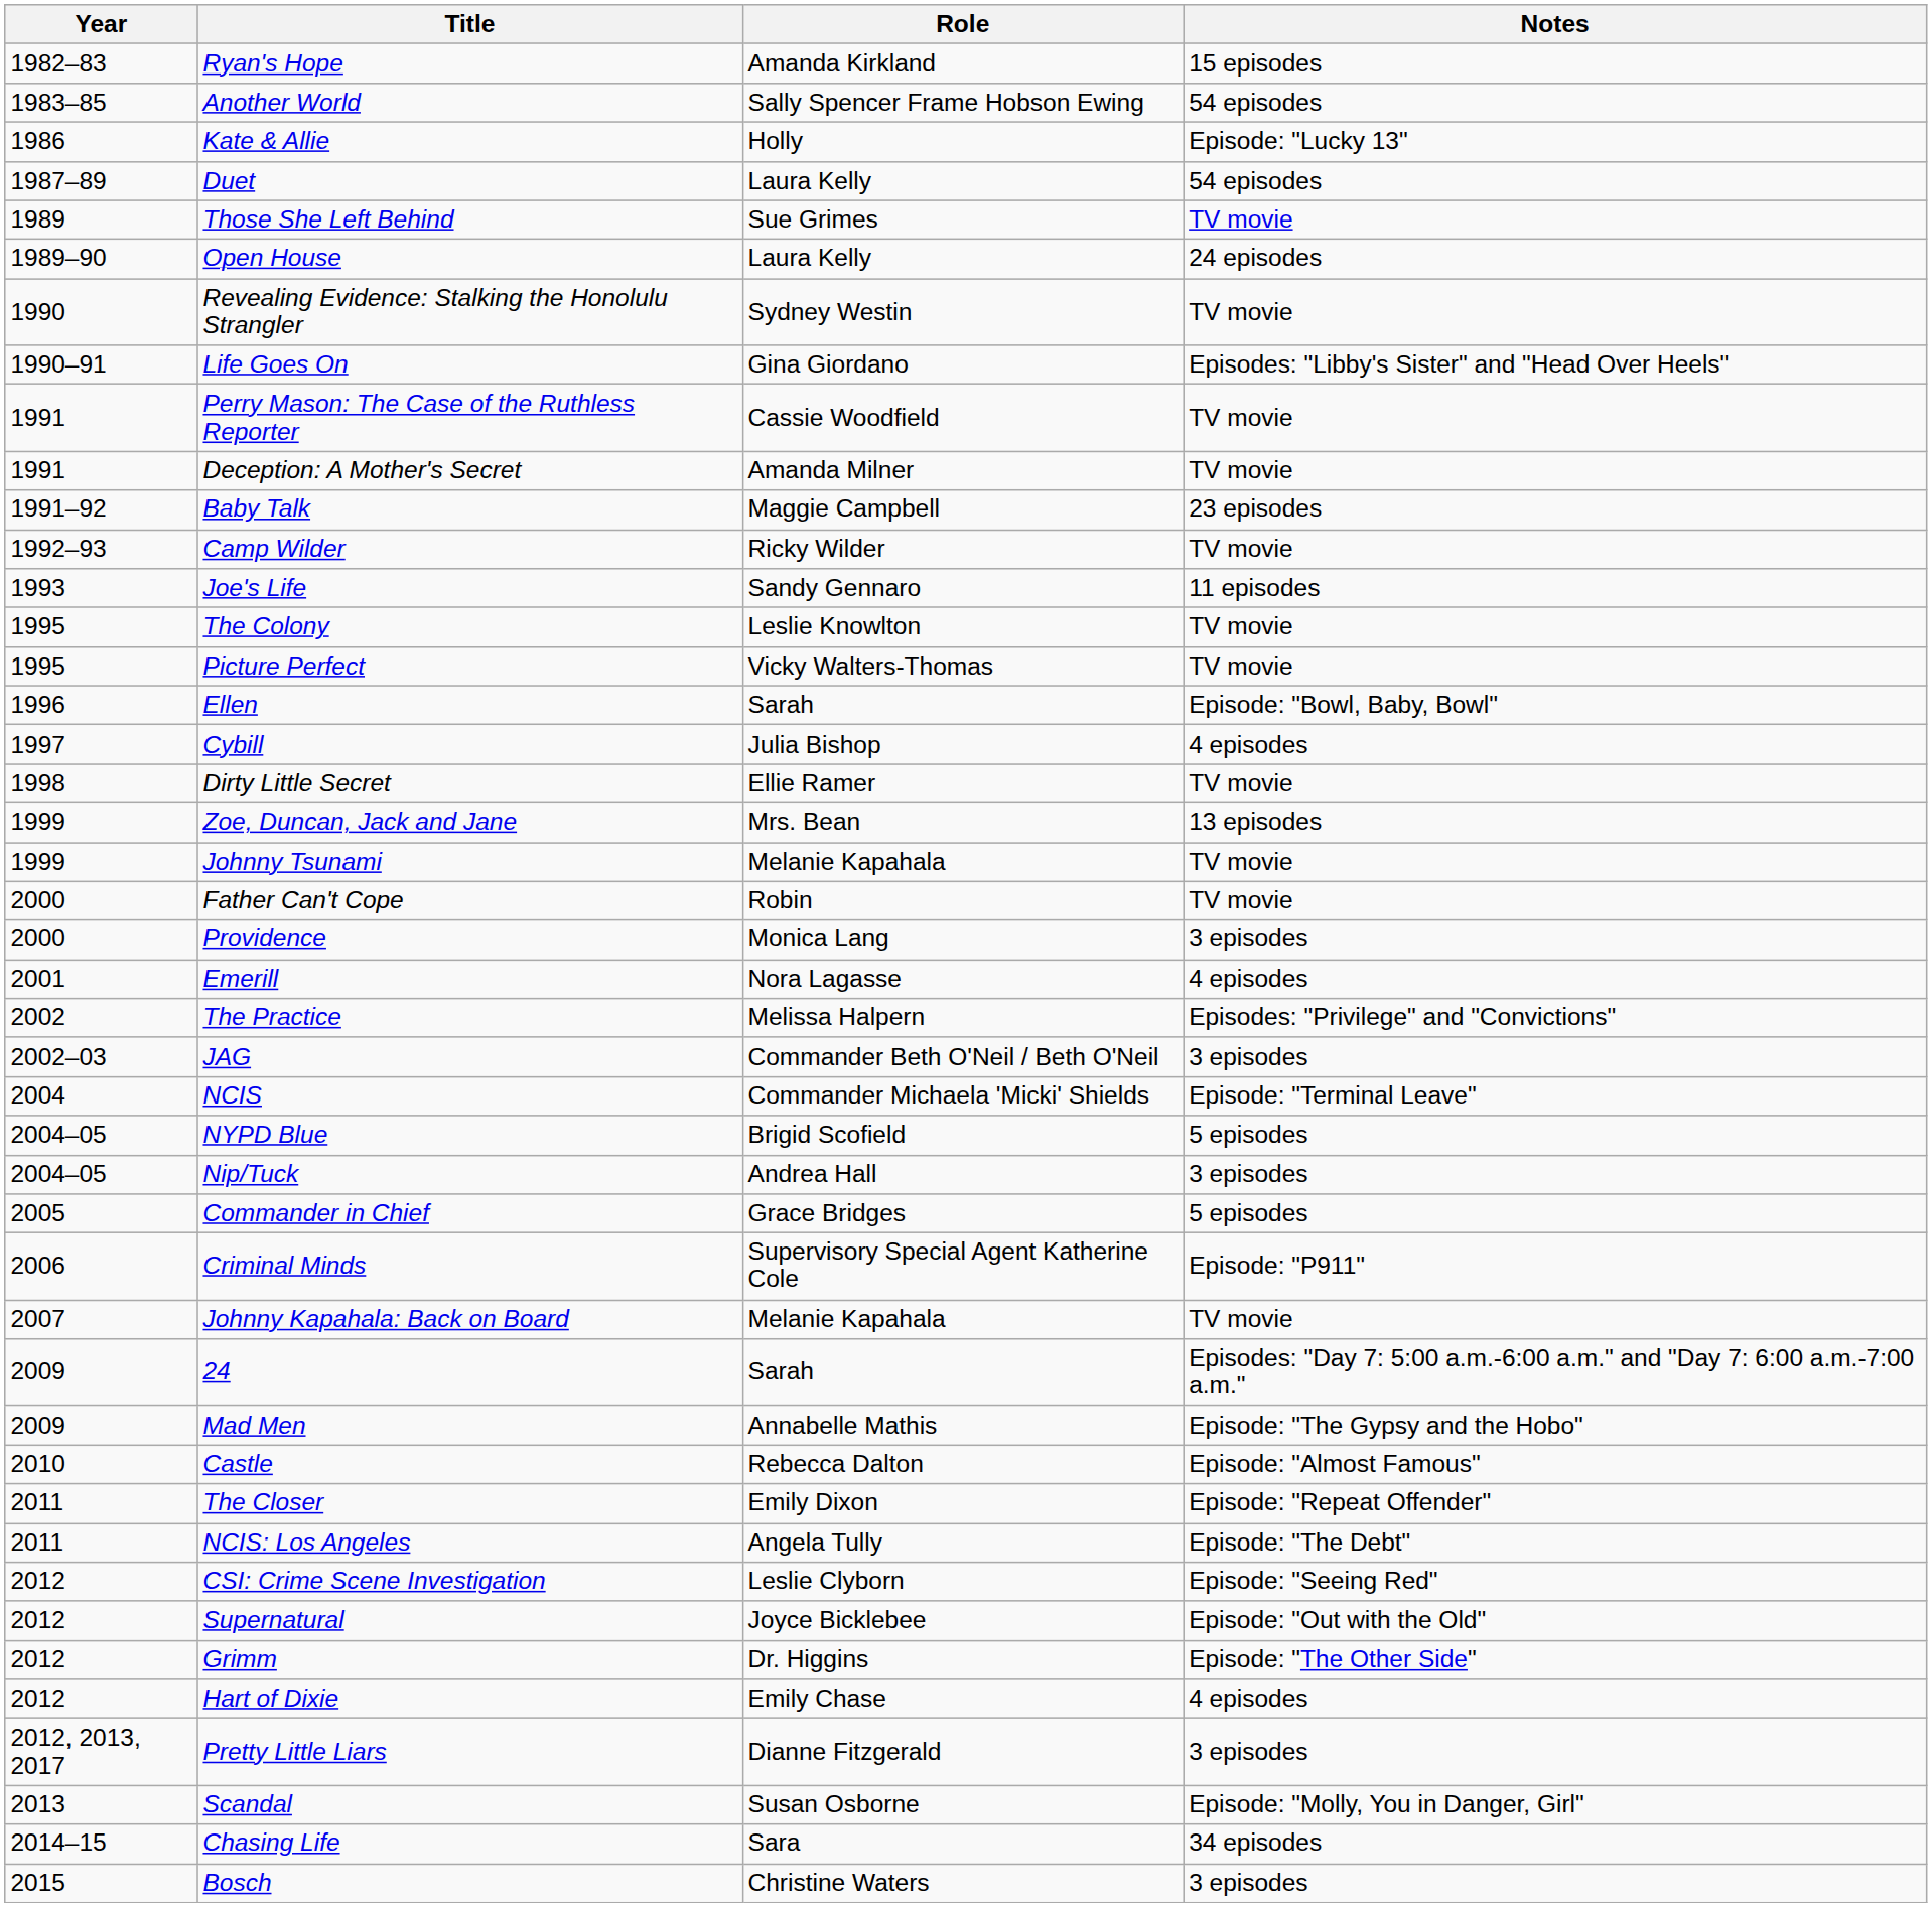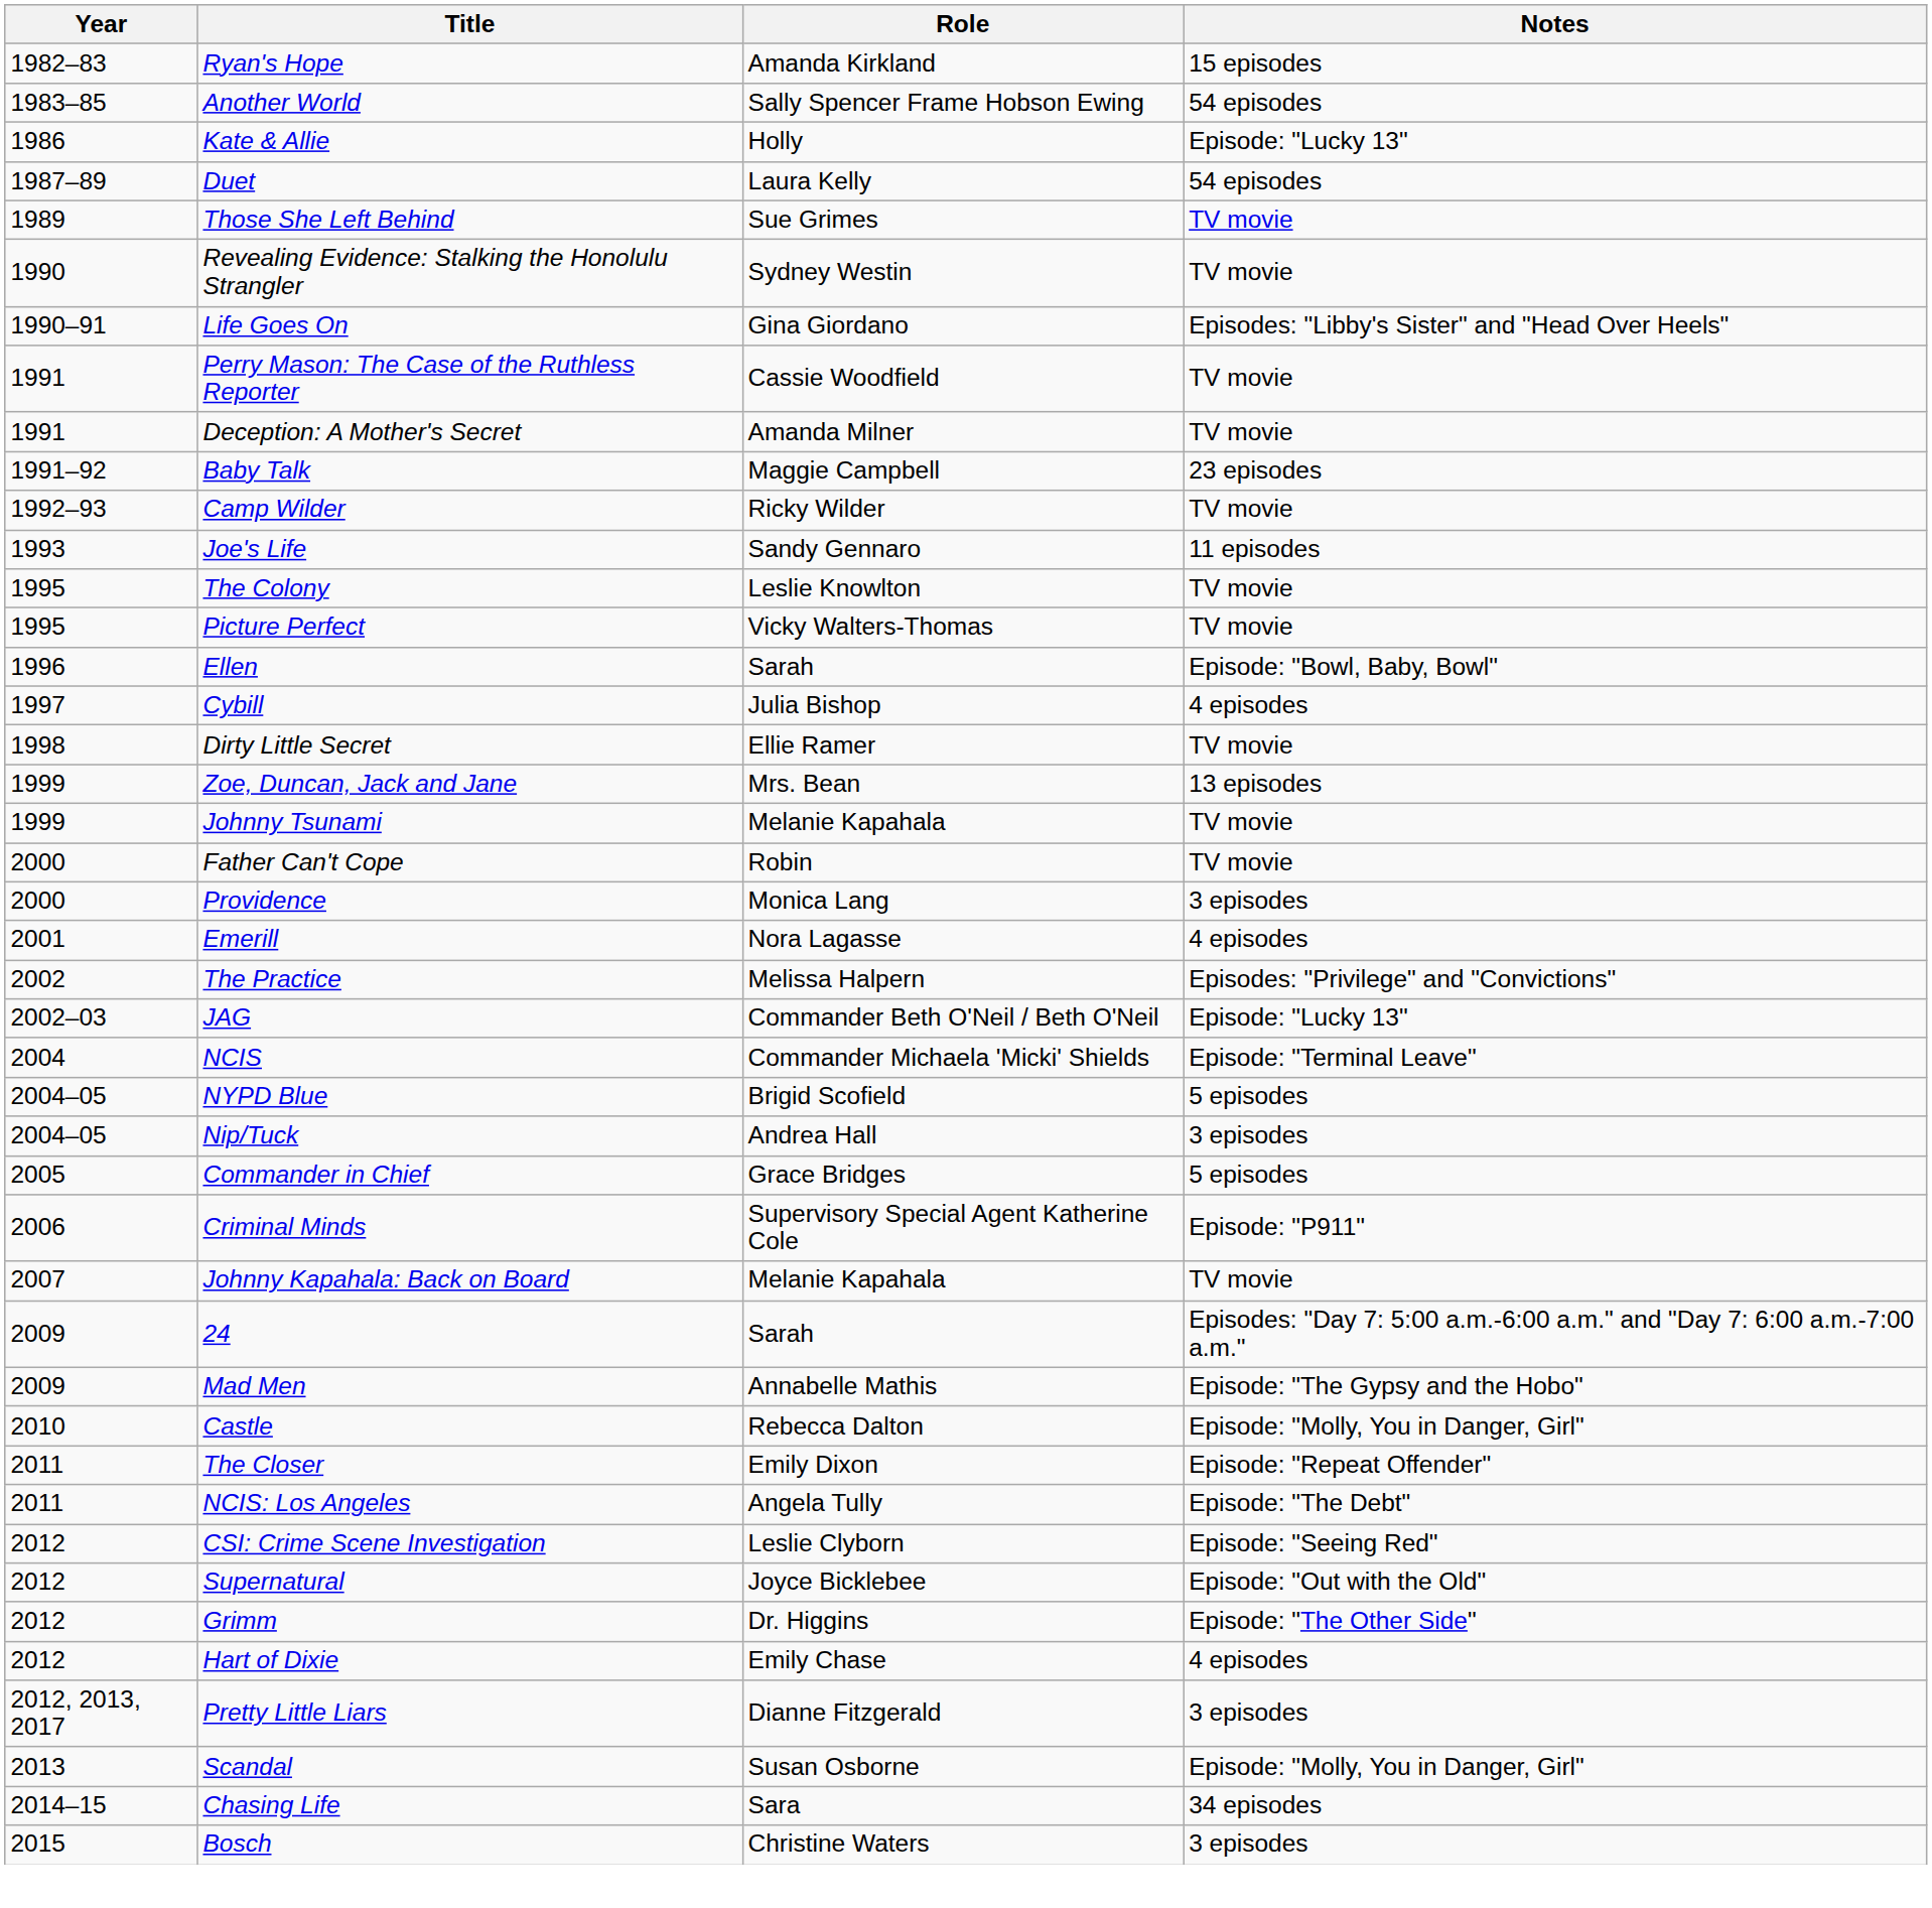- row: 1989–90 | Open House | Laura Kelly | 24 episodes
JAG | Notes: 3 episodes -> Episode: "Lucky 13"
Castle | Notes: Episode: "Almost Famous" -> Episode: "Molly, You in Danger, Girl"
